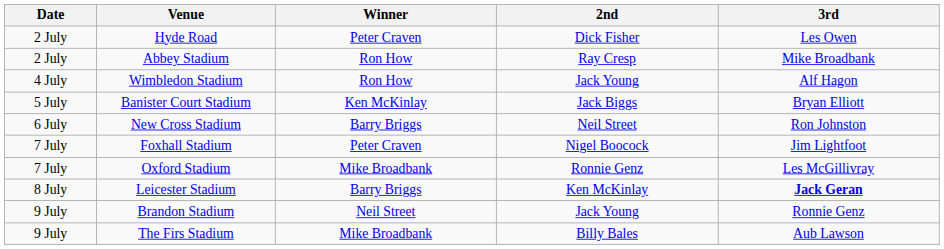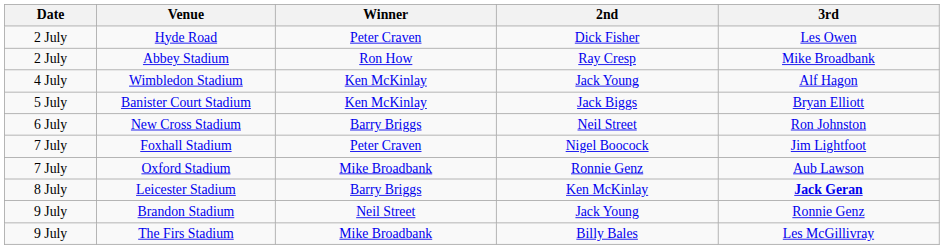Wimbledon Stadium | Winner: Ron How -> Ken McKinlay
Oxford Stadium | 3rd: Les McGillivray -> Aub Lawson
The Firs Stadium | 3rd: Aub Lawson -> Les McGillivray
